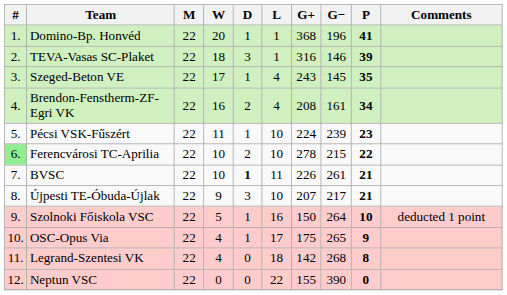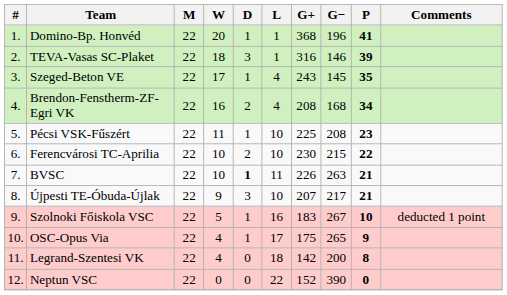Brendon-Fenstherm-ZF-Egri VK | G−: 161 -> 168
Pécsi VSK-Fűszért | G+: 224 -> 225
Pécsi VSK-Fűszért | G−: 239 -> 208
Ferencvárosi TC-Aprilia | #: lightgreen background -> no background
Ferencvárosi TC-Aprilia | G+: 278 -> 230
BVSC | G−: 261 -> 263
Szolnoki Főiskola VSC | G+: 150 -> 183
Szolnoki Főiskola VSC | G−: 264 -> 267
Legrand-Szentesi VK | G−: 268 -> 200
Neptun VSC | G+: 155 -> 152
